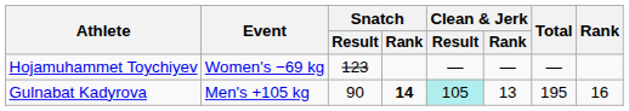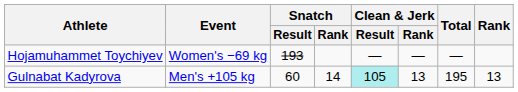Hojamuhammet Toychiyev | Snatch / Result: 123 -> 193
Gulnabat Kadyrova | Snatch / Result: 90 -> 60
Gulnabat Kadyrova | Snatch / Rank: bold -> normal
Gulnabat Kadyrova | Rank: 16 -> 13
